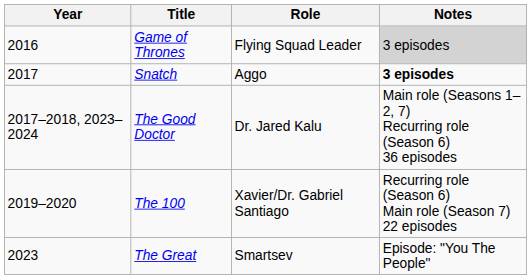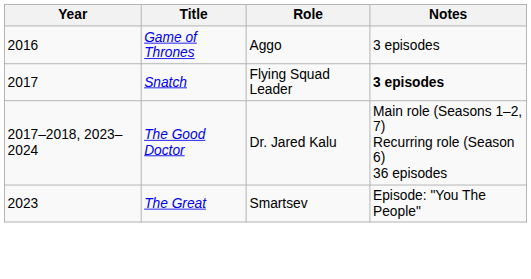Game of Thrones | Role: Flying Squad Leader -> Aggo
Game of Thrones | Notes: lightgrey background -> no background
Snatch | Role: Aggo -> Flying Squad Leader
- row: 2019–2020 | The 100 | Xavier/Dr. Gabriel Santiago | Recurring role (Season 6) Main role (Season 7) 22 episodes
